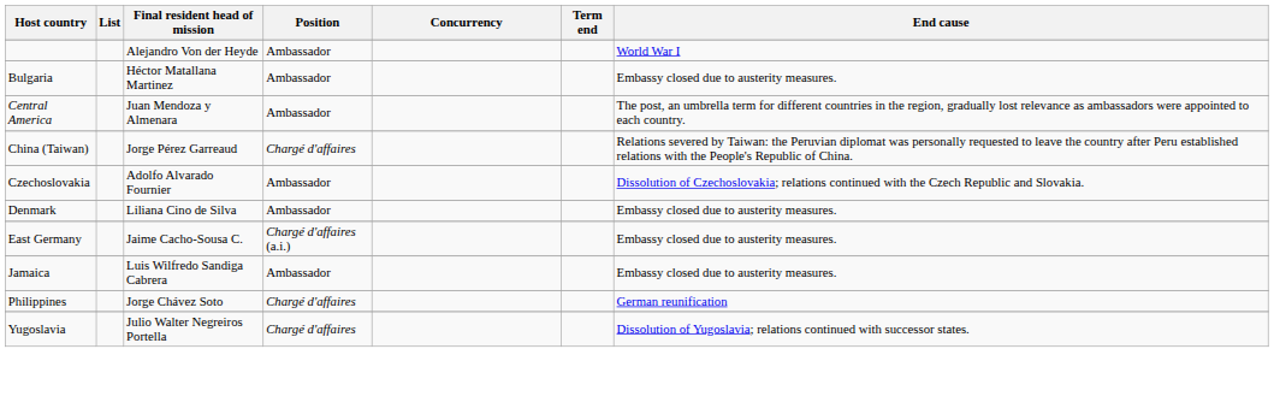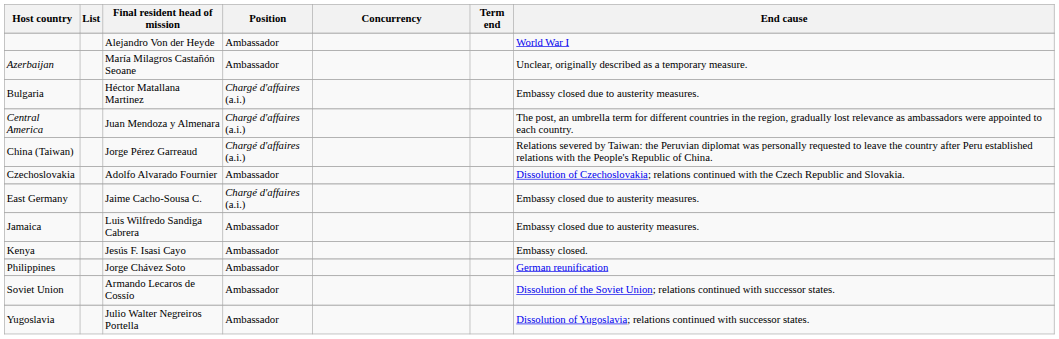+ row: Azerbaijan | María Milagros Castañón Seoane | Ambassador | Unclear, originally described as a temporary measure.
Bulgaria | Position: Ambassador -> Chargé d'affaires (a.i.)
Central America | Position: Ambassador -> Chargé d'affaires (a.i.)
China (Taiwan) | Position: Chargé d'affaires -> Chargé d'affaires (a.i.)
- row: Denmark | Liliana Cino de Silva | Ambassador | Embassy closed due to austerity measures.
+ row: Kenya | Jesús F. Isasi Cayo | Ambassador | Embassy closed.
Philippines | Position: Chargé d'affaires -> Ambassador
+ row: Soviet Union | Armando Lecaros de Cossío | Ambassador | Dissolution of the Soviet Union; relations continued with successor states.
Yugoslavia | Position: Chargé d'affaires -> Ambassador
